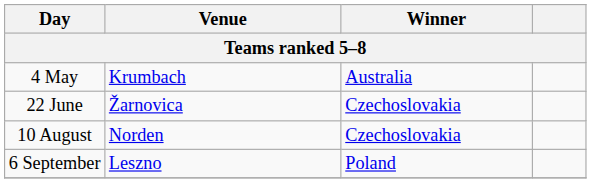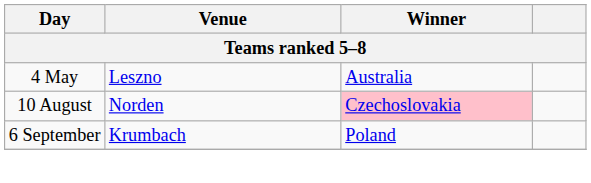4 May | Venue: Krumbach -> Leszno
- row: 22 June | Žarnovica | Czechoslovakia
10 August | Winner: no background -> pink background
6 September | Venue: Leszno -> Krumbach
